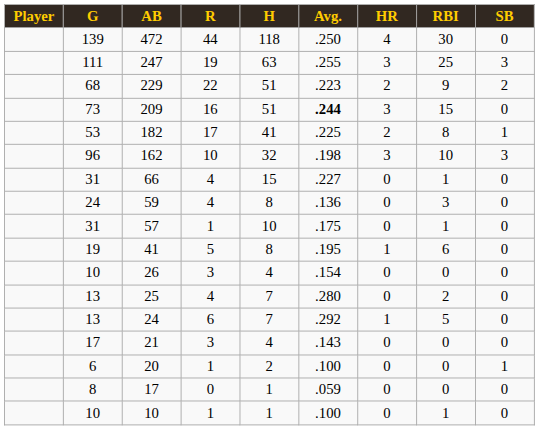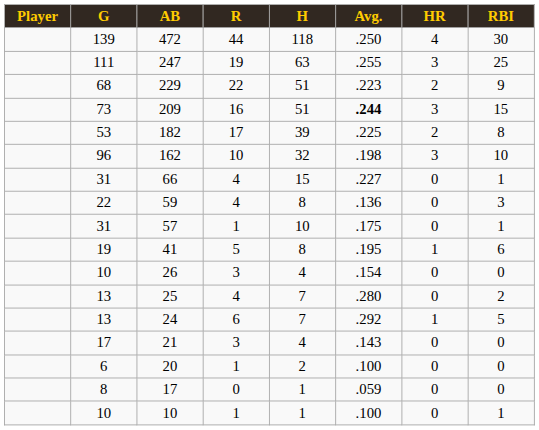- column: SB | 0 | 3 | 2 | 0 | 1 | 3 | 0 | 0 | 0 | 0 | 0 | 0 | 0 | 0 | 1 | 0 | 0
182 | H: 41 -> 39
59 | G: 24 -> 22
